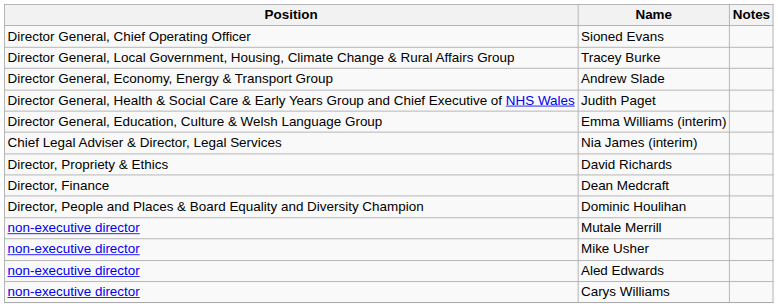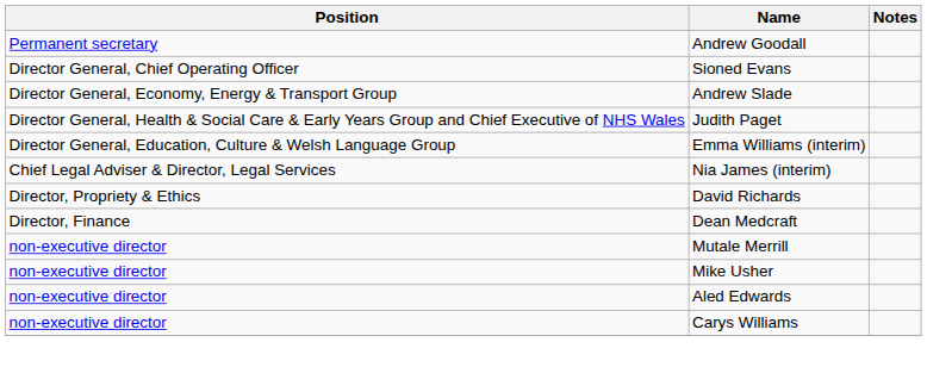+ row: Permanent secretary | Andrew Goodall
- row: Director General, Local Government, Housing, Climate Change & Rural Affairs Group | Tracey Burke
- row: Director, People and Places & Board Equality and Diversity Champion | Dominic Houlihan
